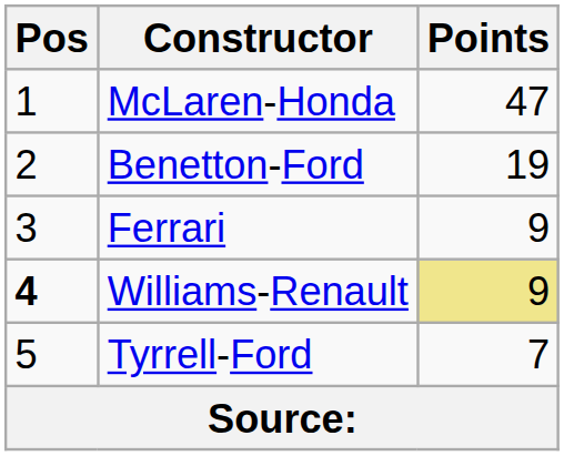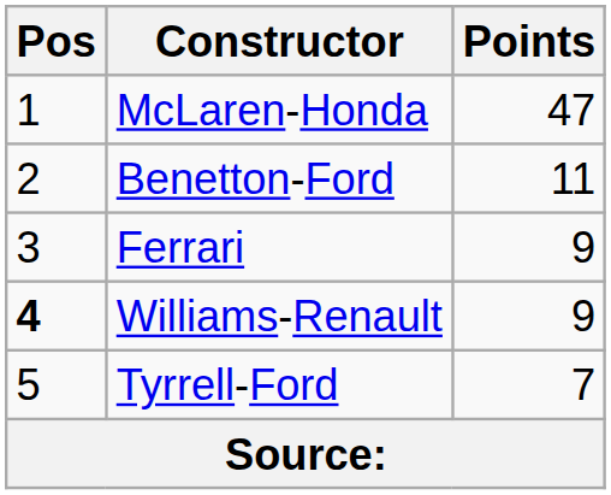Benetton-Ford | Points: 19 -> 11
Williams-Renault | Points: khaki background -> no background
